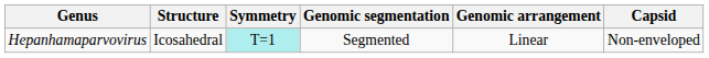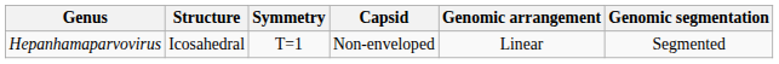columns swapped: Capsid <-> Genomic segmentation
Hepanhamaparvovirus | Symmetry: paleturquoise background -> no background
